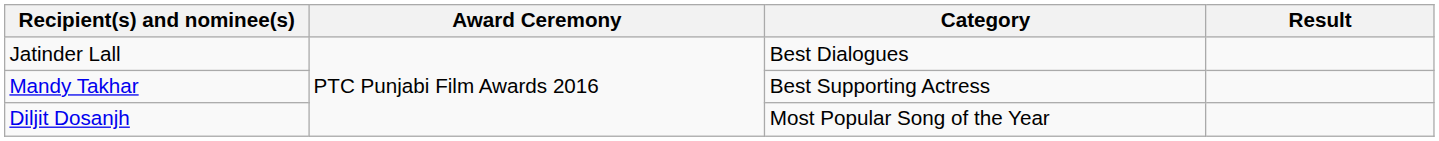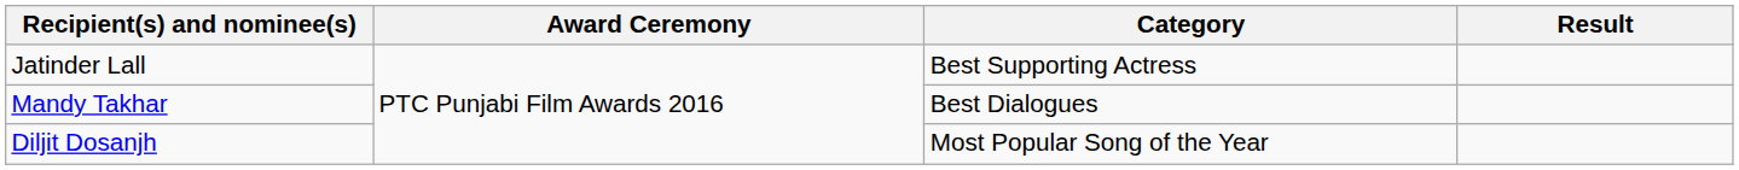Jatinder Lall | Category: Best Dialogues -> Best Supporting Actress
Mandy Takhar | Category: Best Supporting Actress -> Best Dialogues
